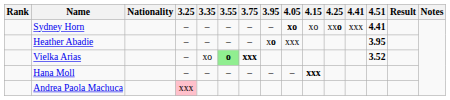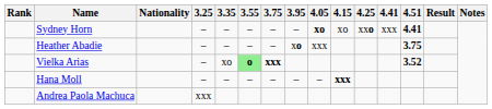Heather Abadie | 4.51: 3.95 -> 3.75
Andrea Paola Machuca | 3.25: pink background -> no background
